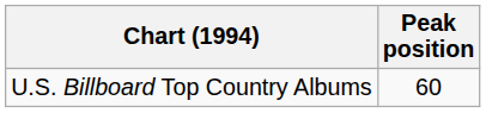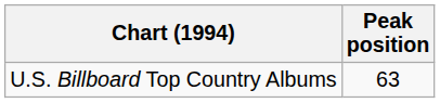U.S. Billboard Top Country Albums | Peak position: 60 -> 63
